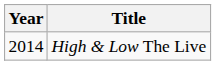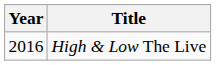High & Low The Live | Year: 2014 -> 2016
